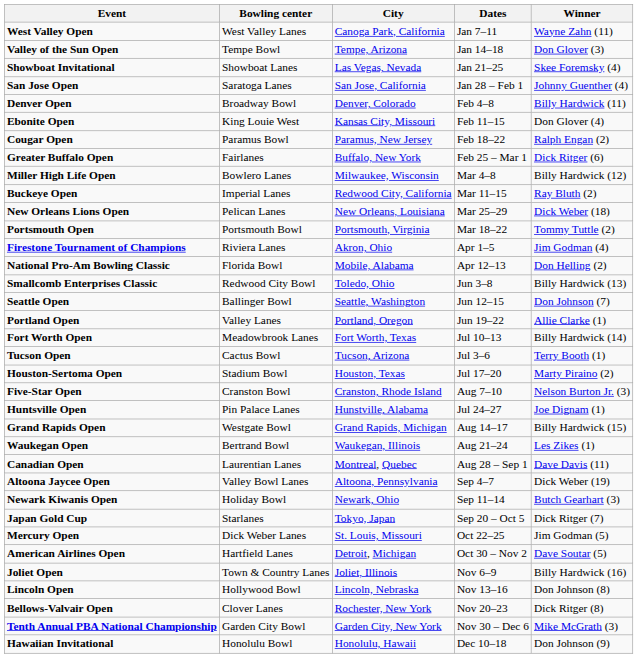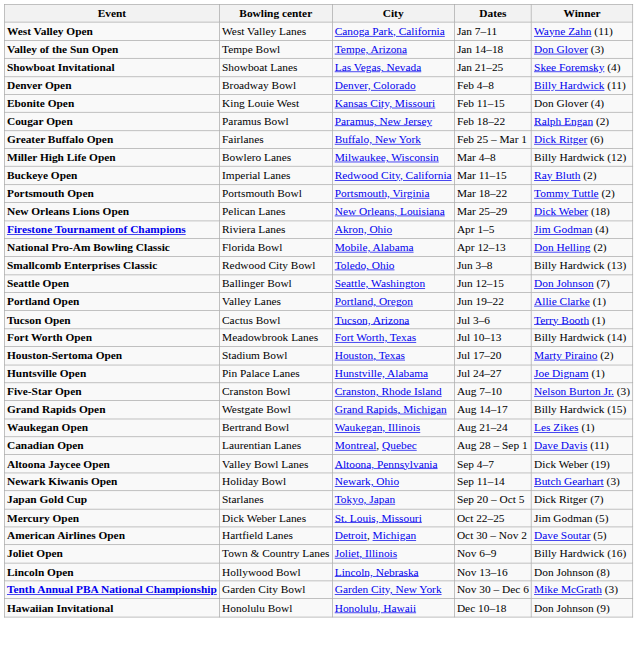- row: San Jose Open | Saratoga Lanes | San Jose, California | Jan 28 – Feb 1 | Johnny Guenther (4)
rows swapped: Portsmouth Open <-> New Orleans Lions Open
rows swapped: Tucson Open <-> Fort Worth Open
rows swapped: Huntsville Open <-> Five-Star Open
- row: Bellows-Valvair Open | Clover Lanes | Rochester, New York | Nov 20–23 | Dick Ritger (8)
